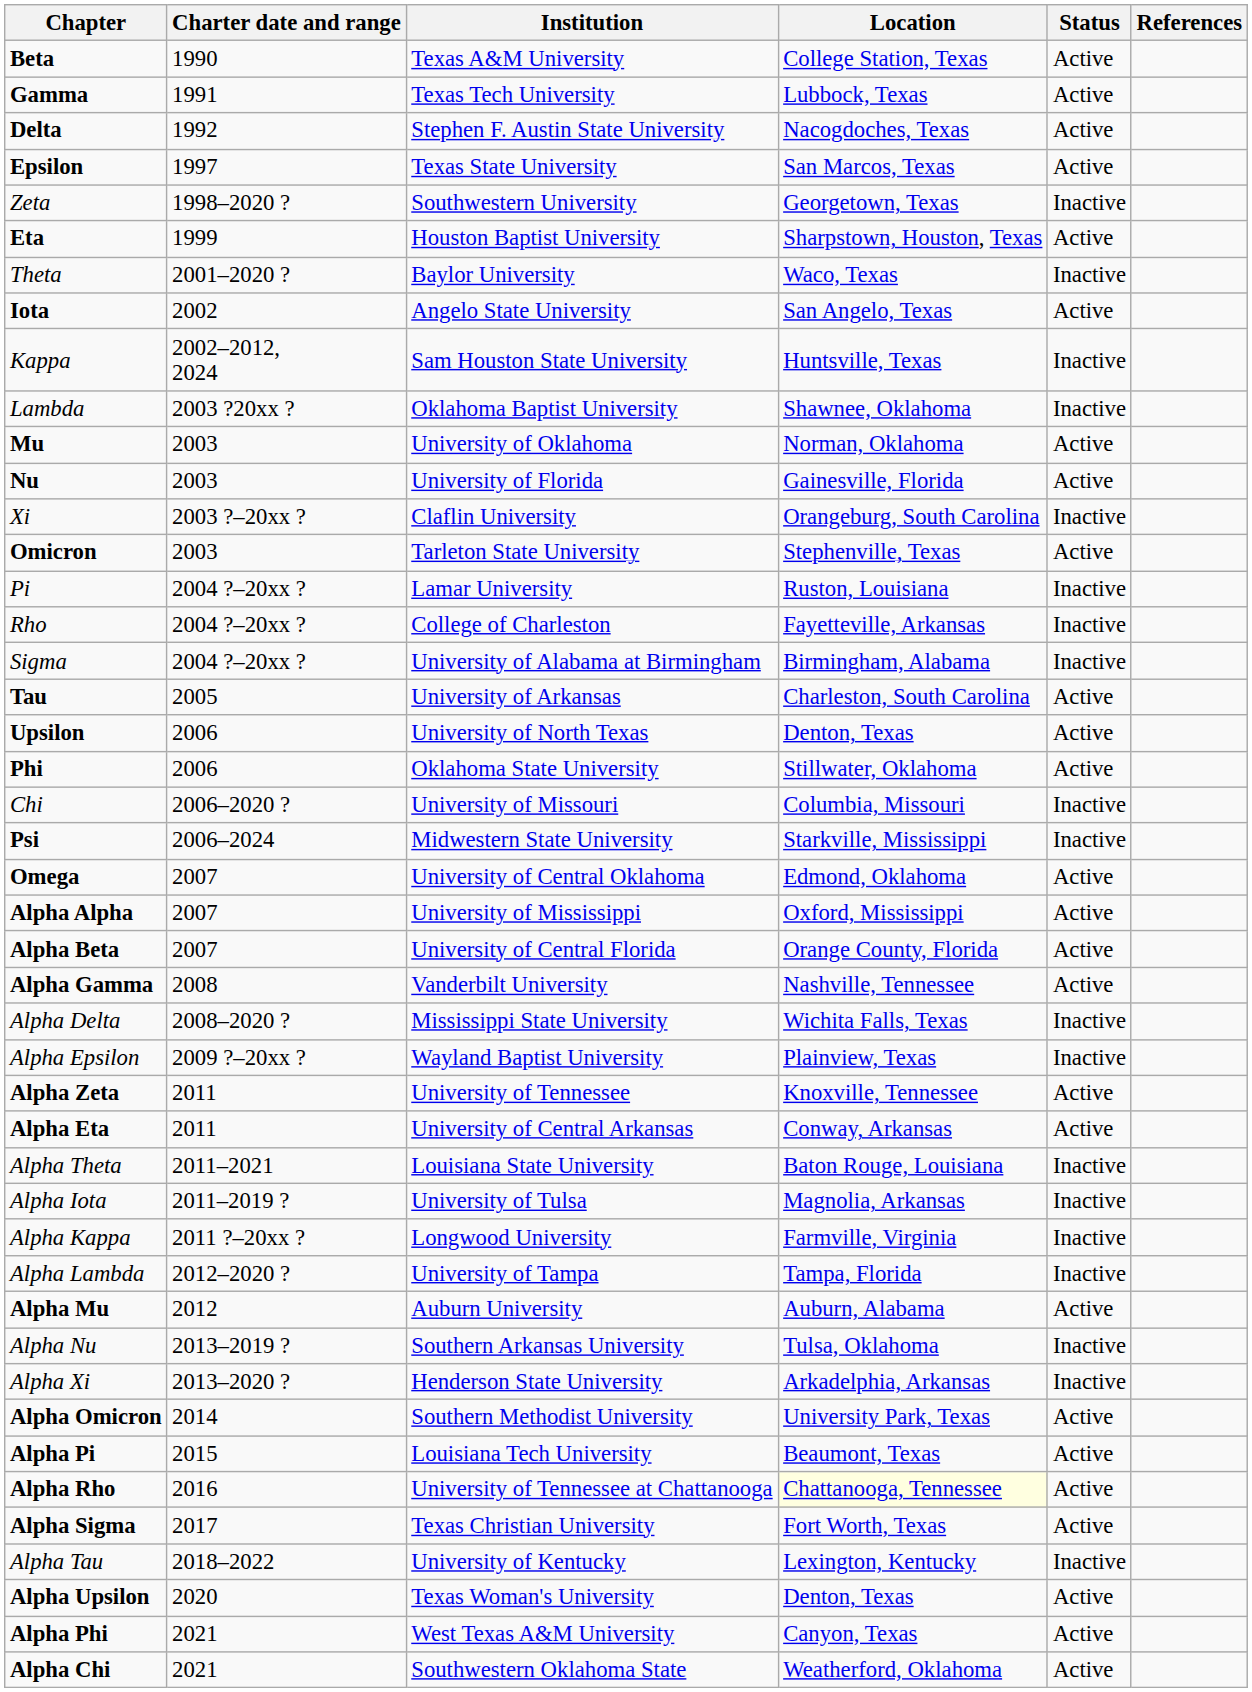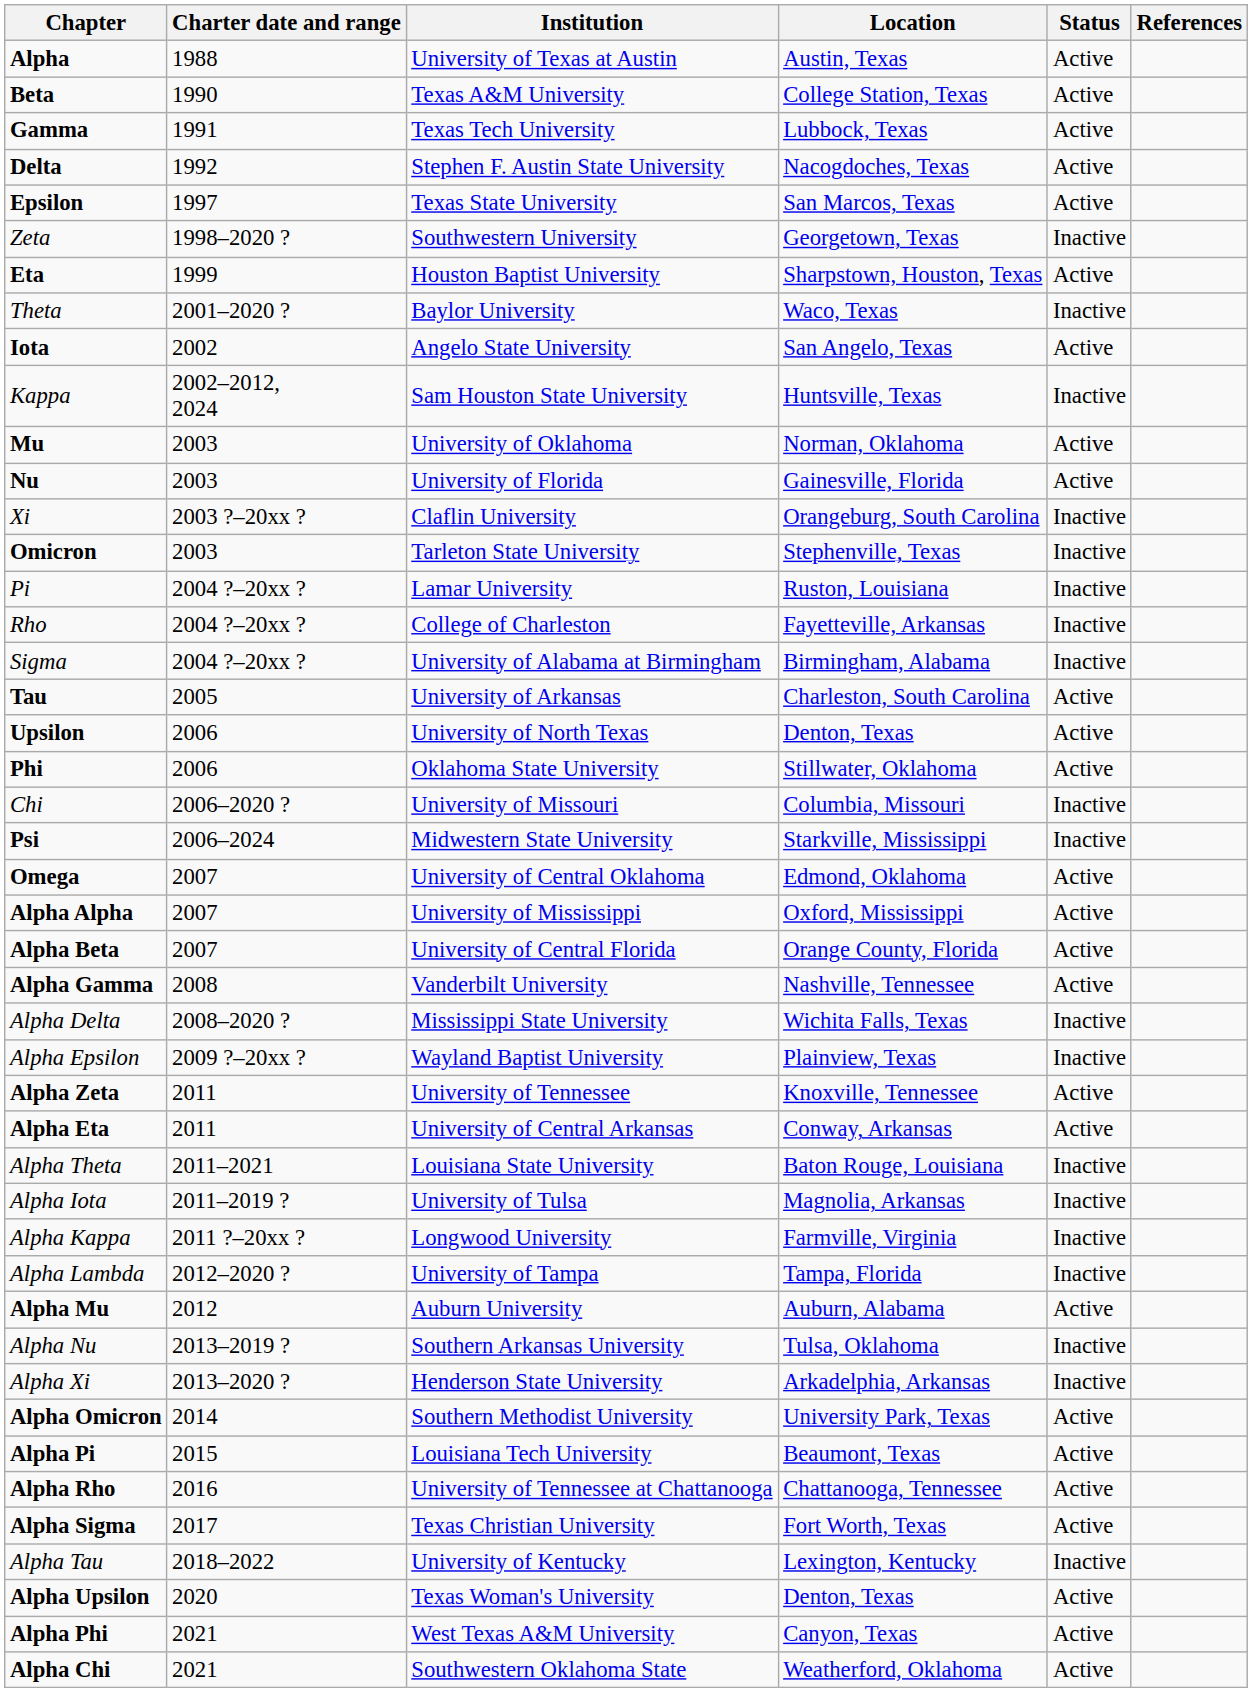+ row: Alpha | 1988 | University of Texas at Austin | Austin, Texas | Active
- row: Lambda | 2003 ?20xx ? | Oklahoma Baptist University | Shawnee, Oklahoma | Inactive
Omicron | Status: Active -> Inactive
Alpha Rho | Location: lightyellow background -> no background
